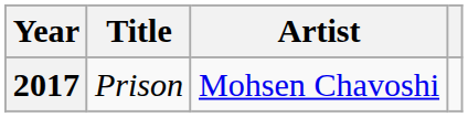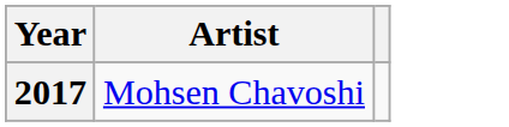- column: Title | Prison
